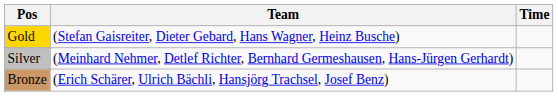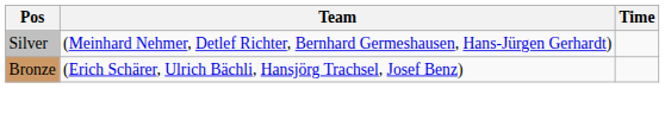- row: Gold | (Stefan Gaisreiter, Dieter Gebard, Hans Wagner, Heinz Busche)
